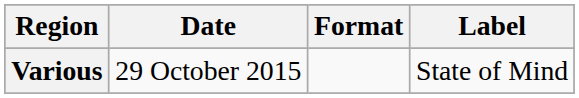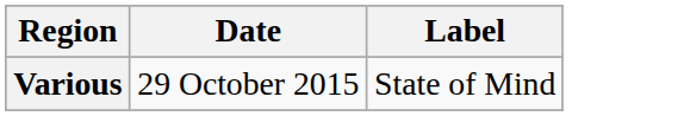- column: Format
